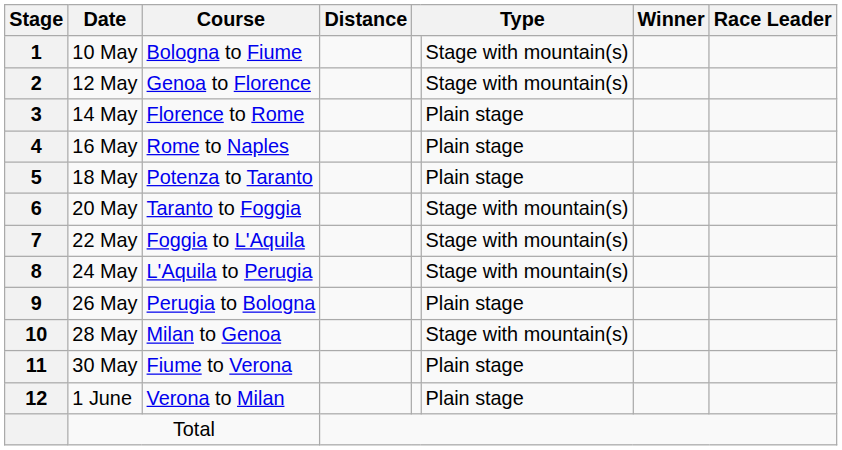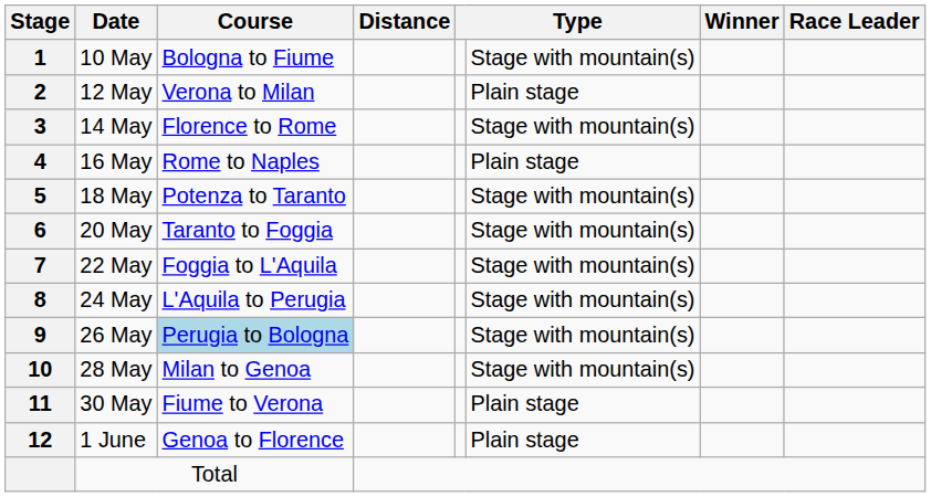12 May | Course: Genoa to Florence -> Verona to Milan
12 May | column 6: Stage with mountain(s) -> Plain stage
14 May | column 6: Plain stage -> Stage with mountain(s)
18 May | column 6: Plain stage -> Stage with mountain(s)
26 May | Course: no background -> lightblue background
26 May | column 6: Plain stage -> Stage with mountain(s)
1 June | Course: Verona to Milan -> Genoa to Florence
